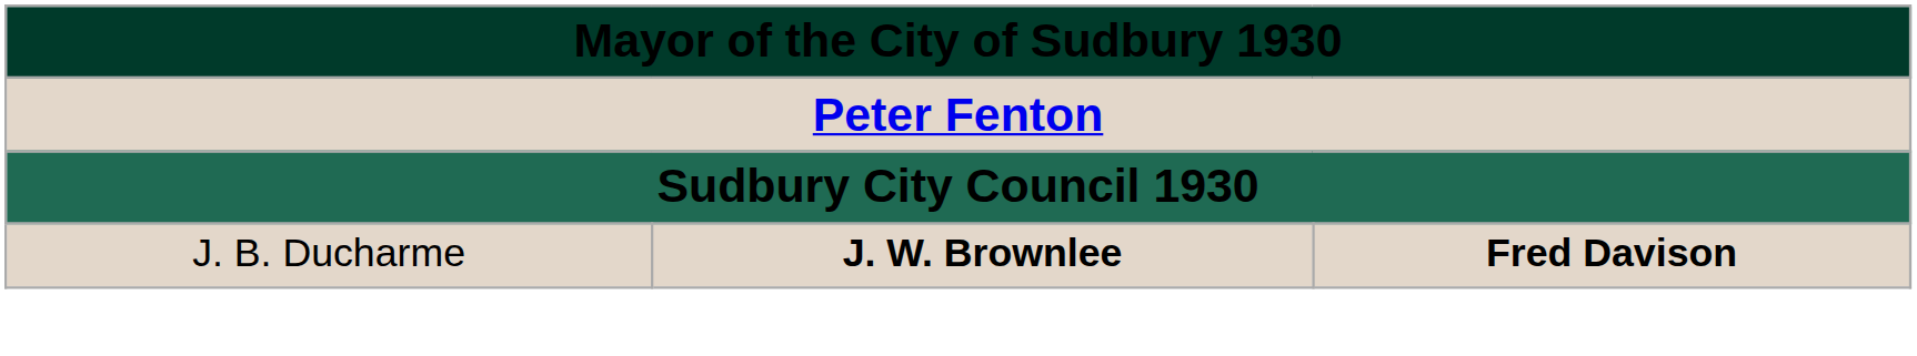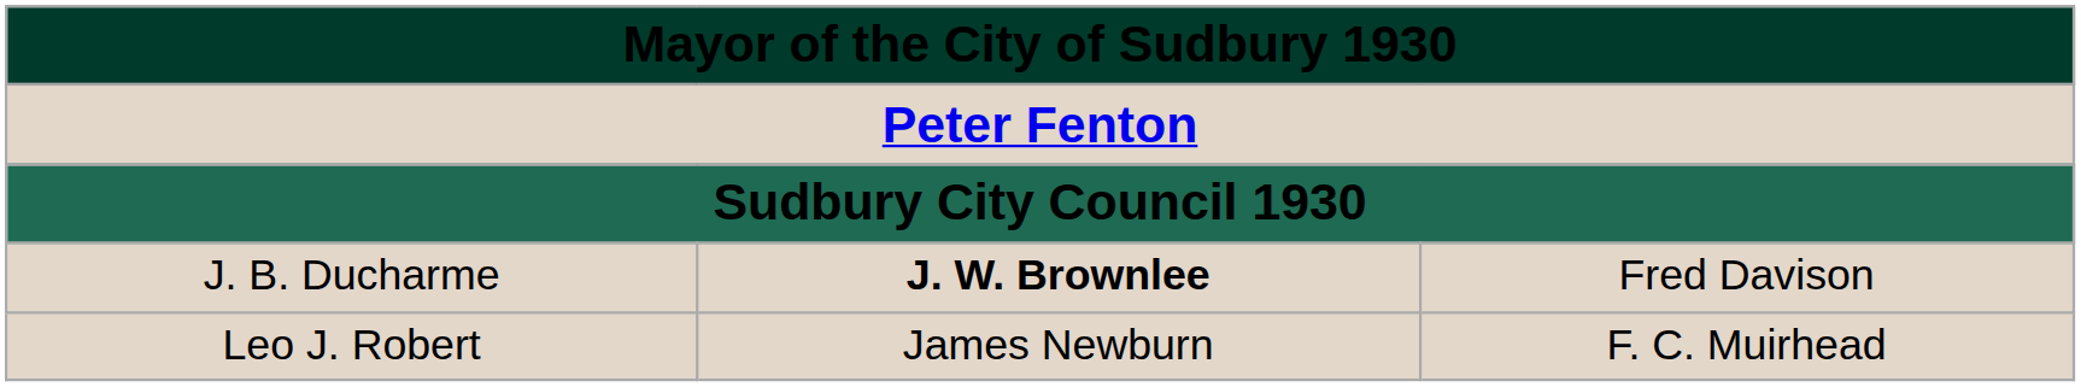J. B. Ducharme | column 3: bold -> normal
+ row: Leo J. Robert | James Newburn | F. C. Muirhead
